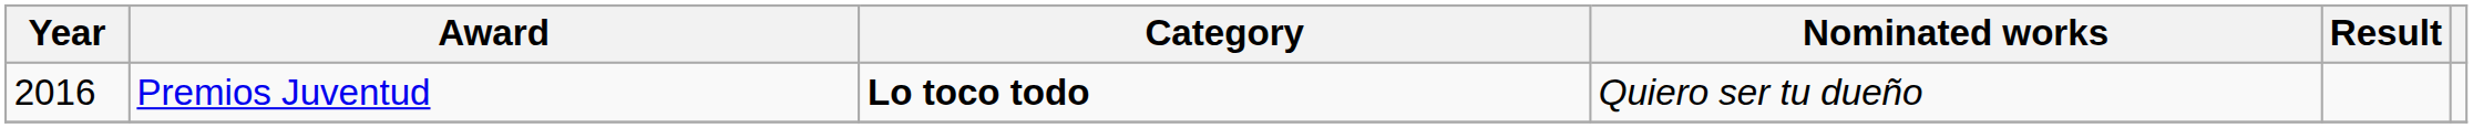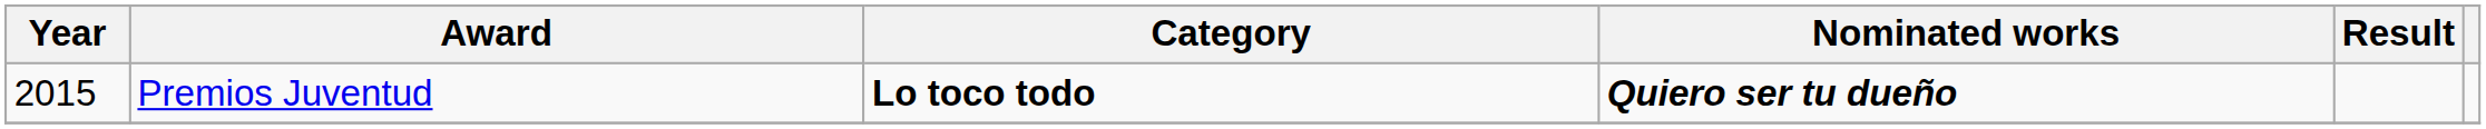Premios Juventud | Year: 2016 -> 2015
Premios Juventud | Nominated works: normal -> bold
